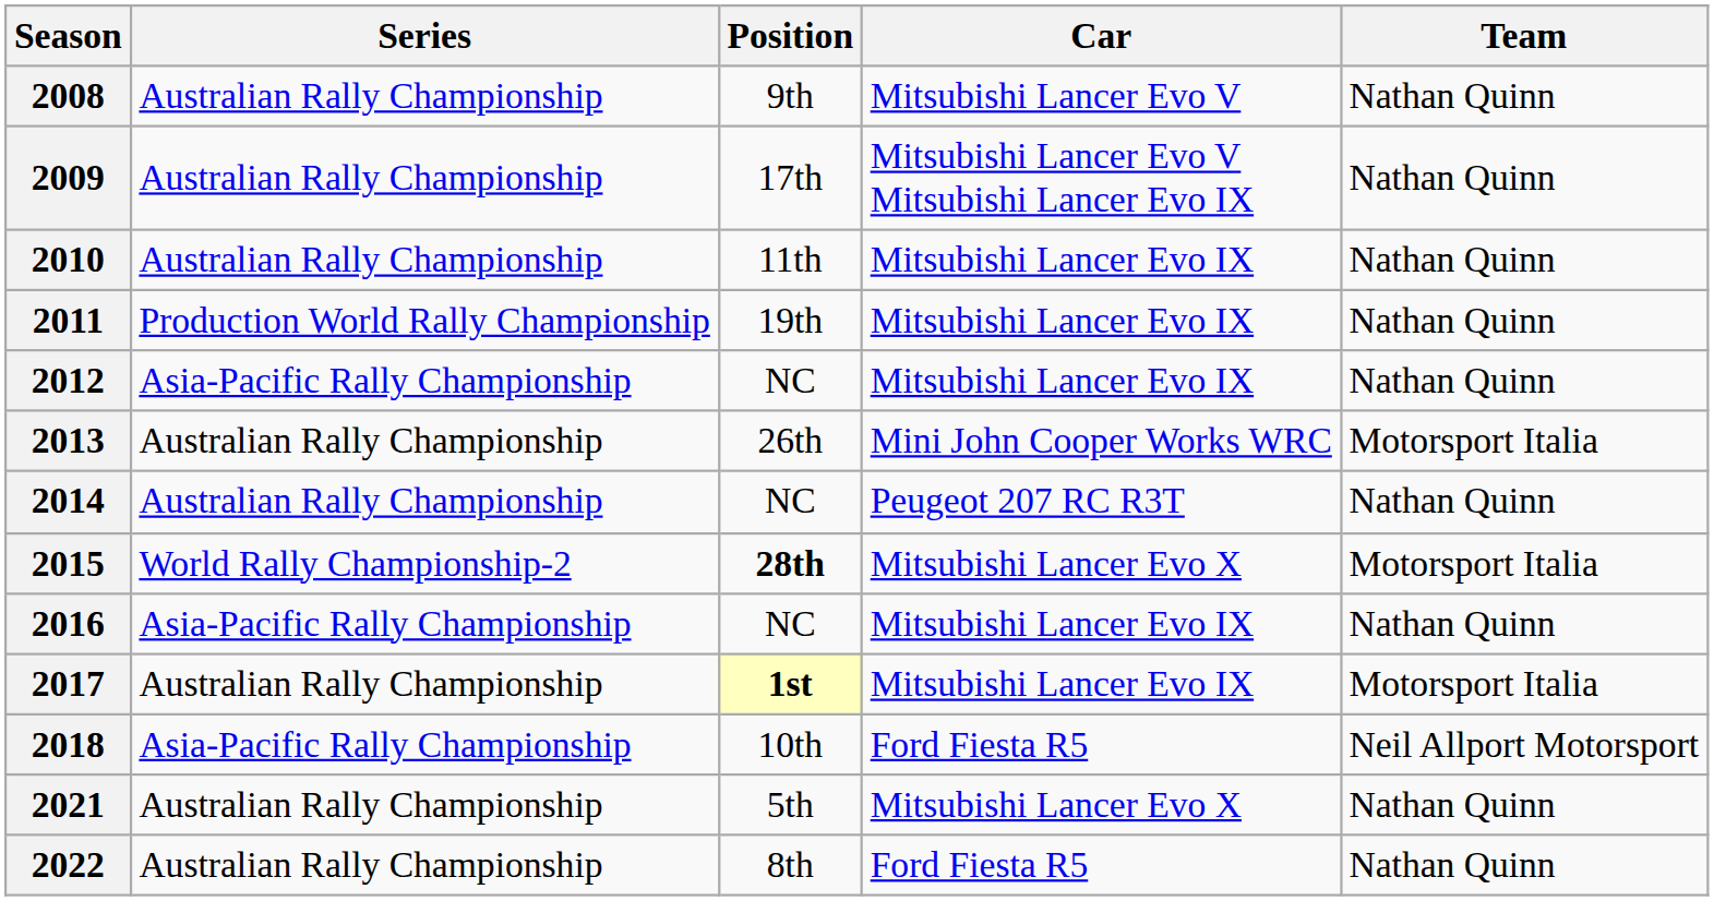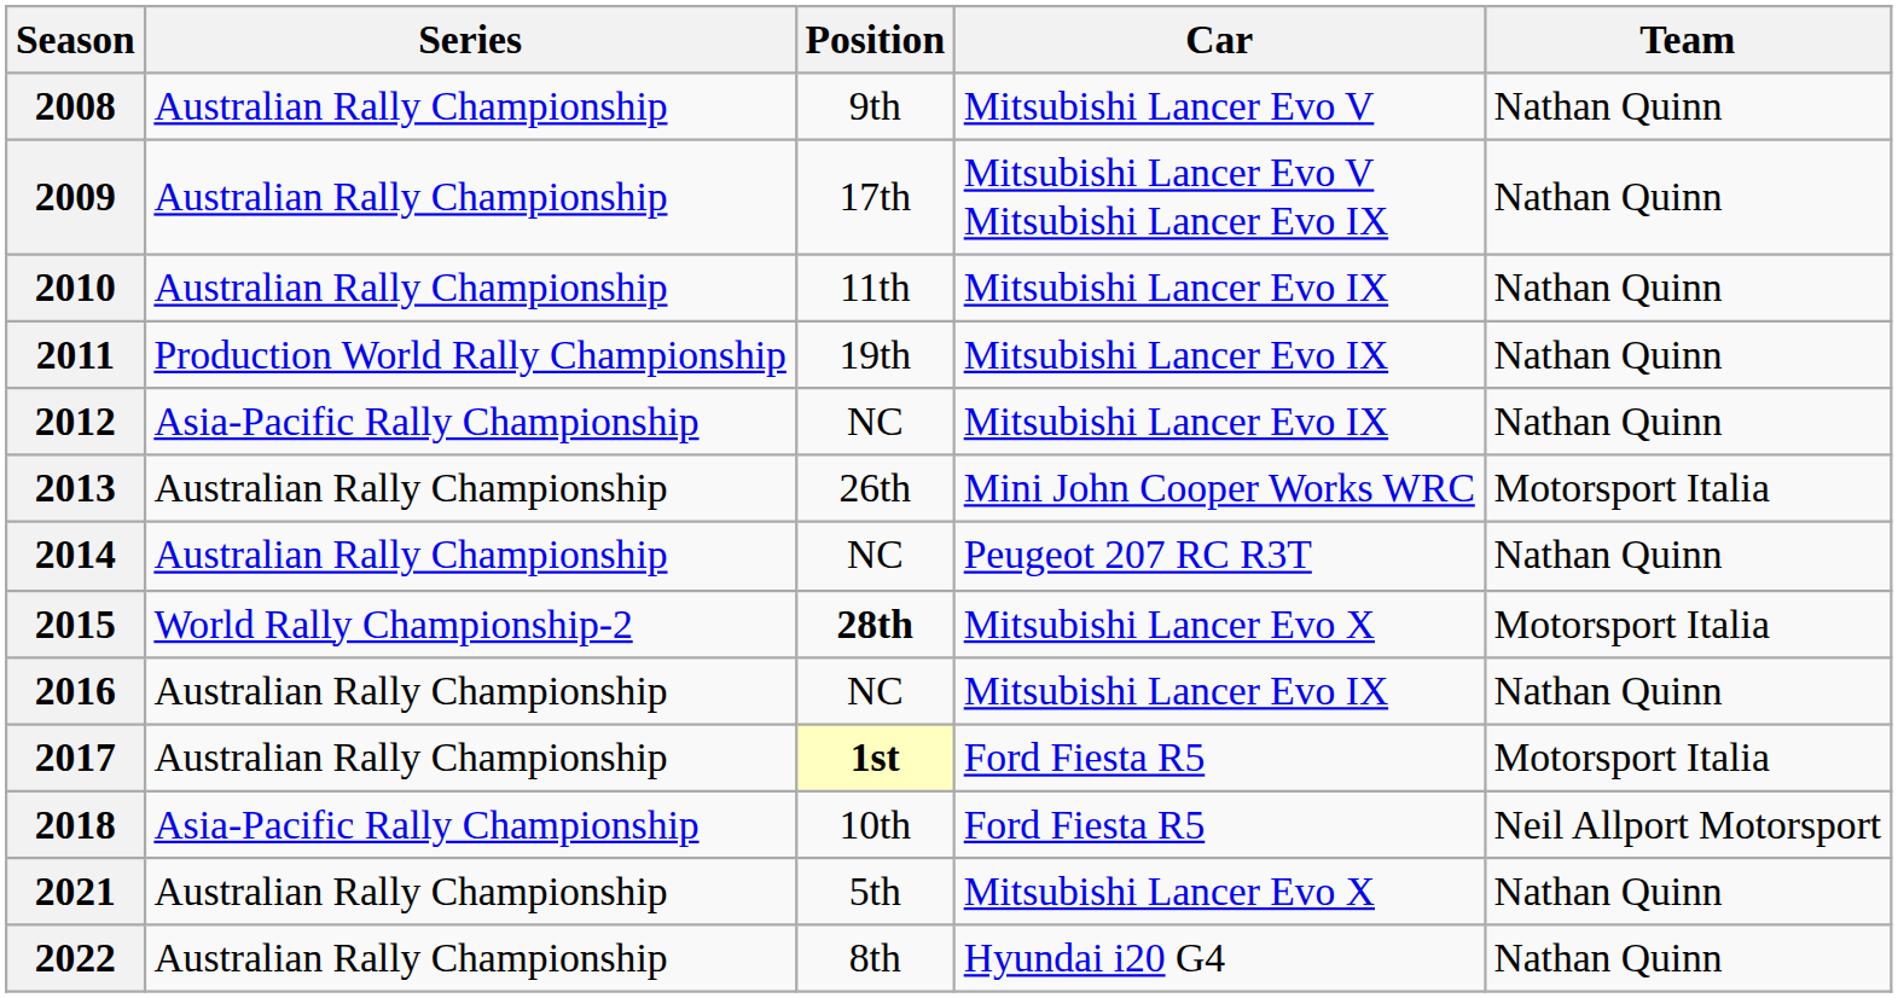2016 | Series: Asia-Pacific Rally Championship -> Australian Rally Championship
2017 | Car: Mitsubishi Lancer Evo IX -> Ford Fiesta R5
2022 | Car: Ford Fiesta R5 -> Hyundai i20 G4
